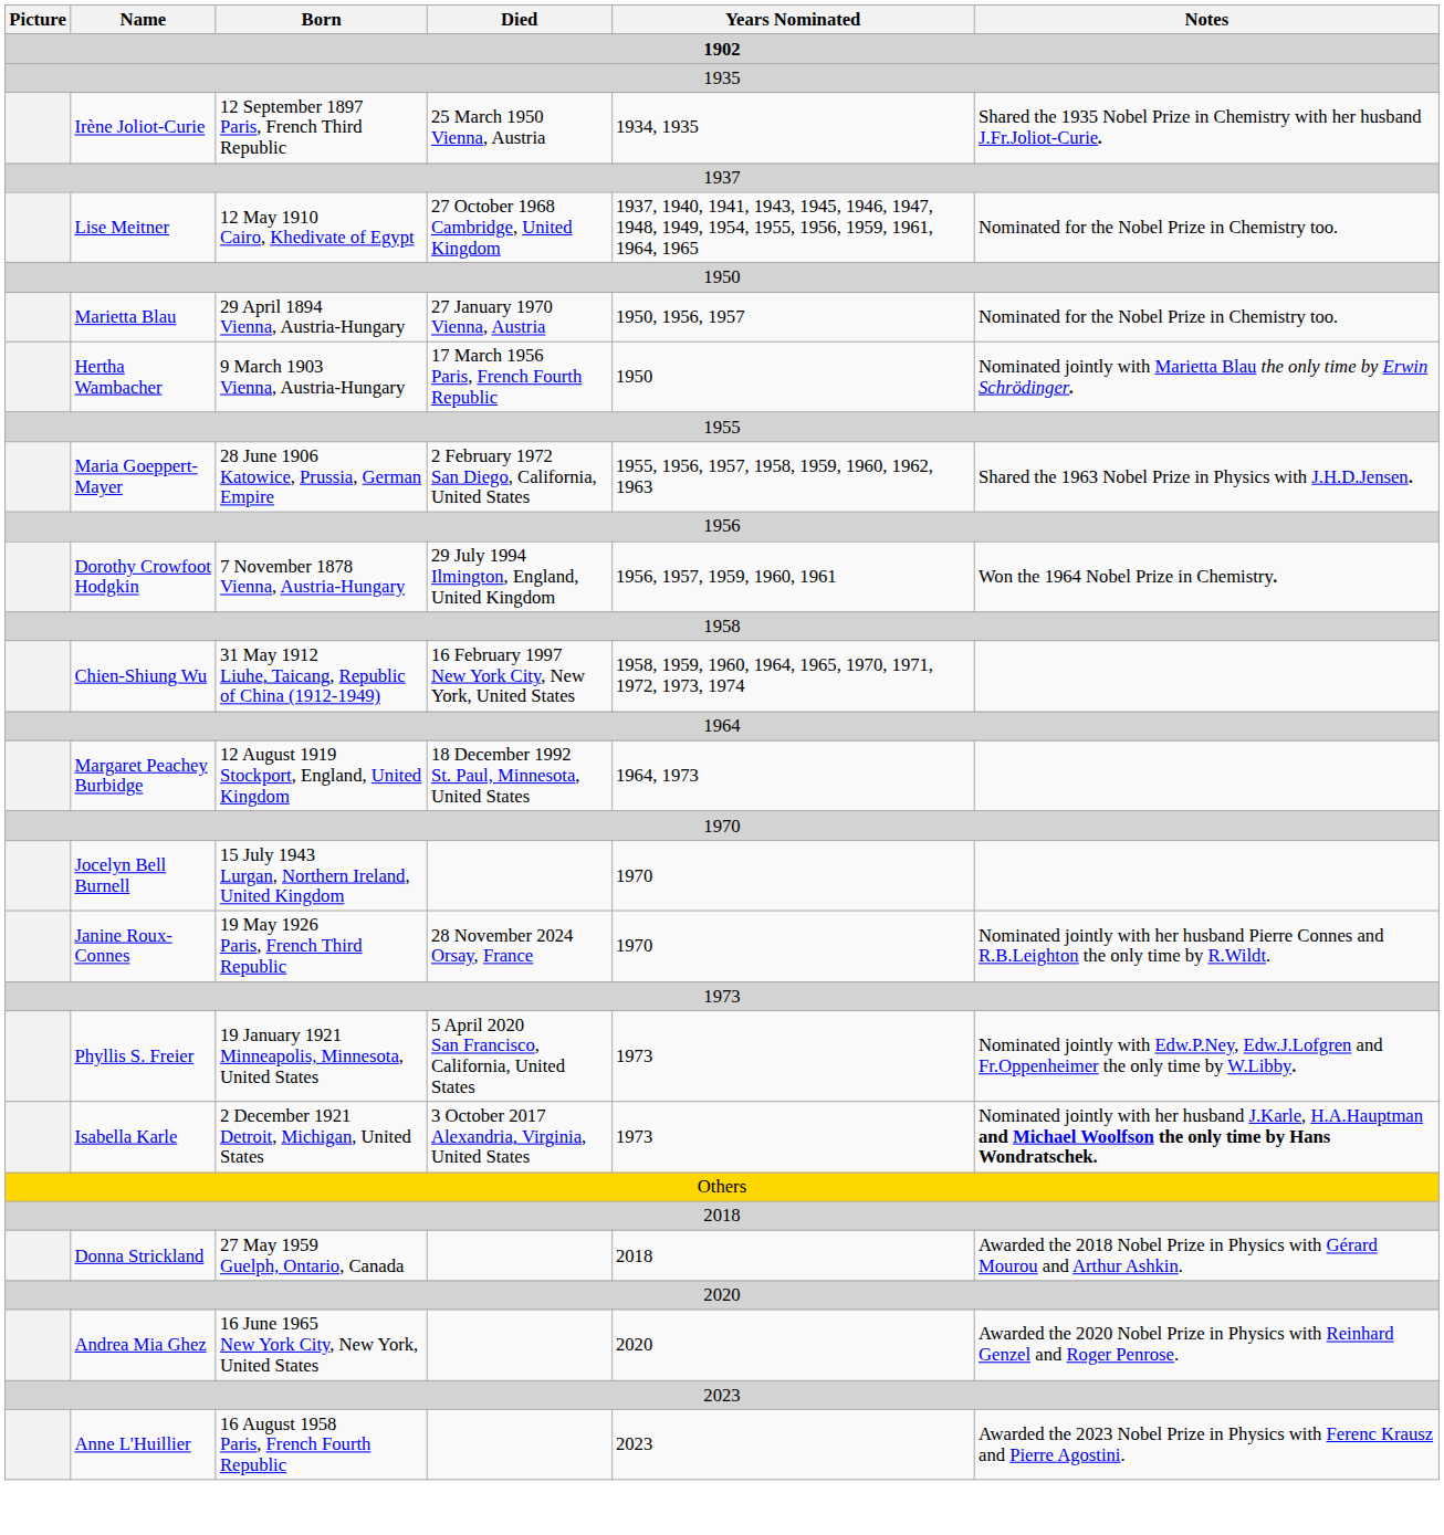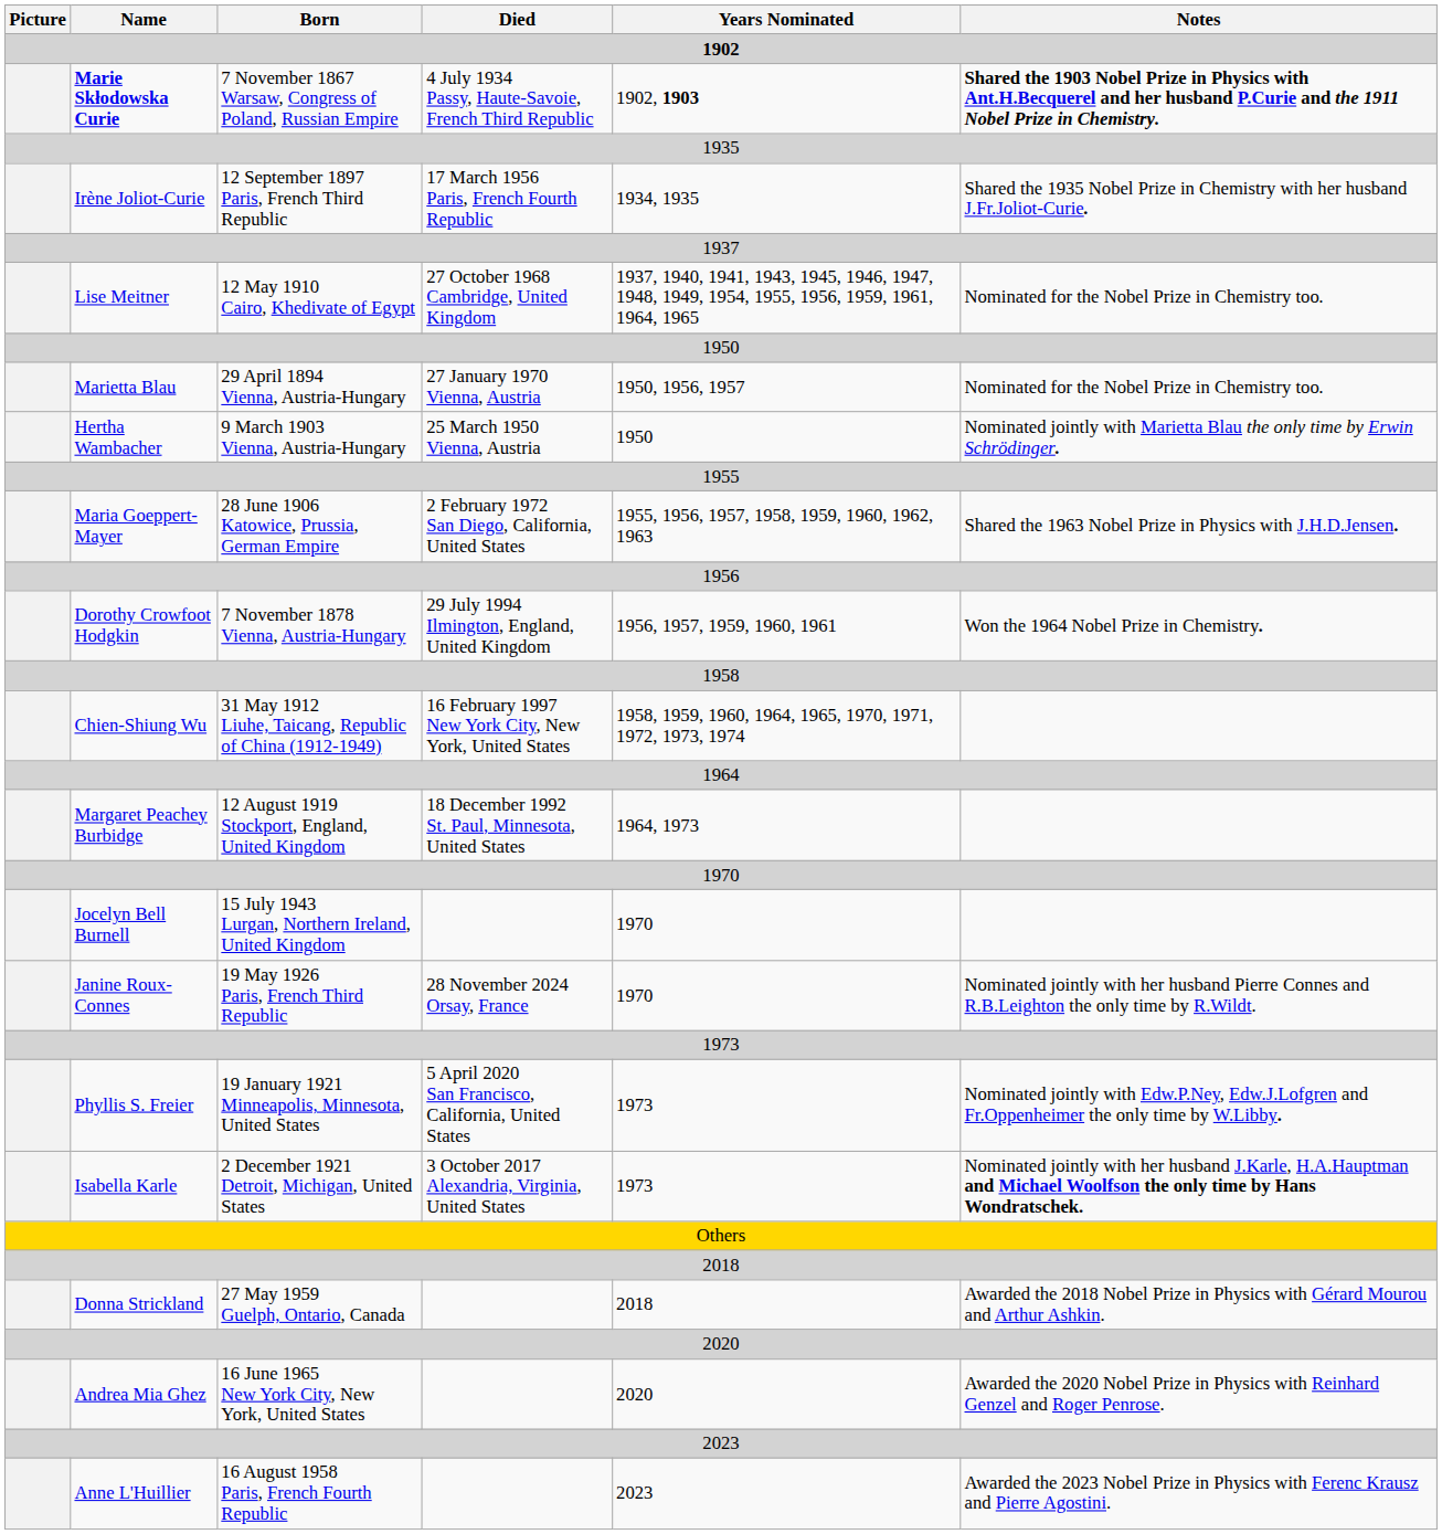+ row: Marie Skłodowska Curie | 7 November 1867 Warsaw, Congress of Poland, Russian Empire | 4 July 1934 Passy, Haute-Savoie, French Third Republic | 1902, 1903 | Shared the 1903 Nobel Prize in Physics with Ant.H.Becquerel and her husband P.Curie and the 1911 Nobel Prize in Chemistry.
Irène Joliot-Curie | Died: 25 March 1950 Vienna, Austria -> 17 March 1956 Paris, French Fourth Republic
Hertha Wambacher | Died: 17 March 1956 Paris, French Fourth Republic -> 25 March 1950 Vienna, Austria
